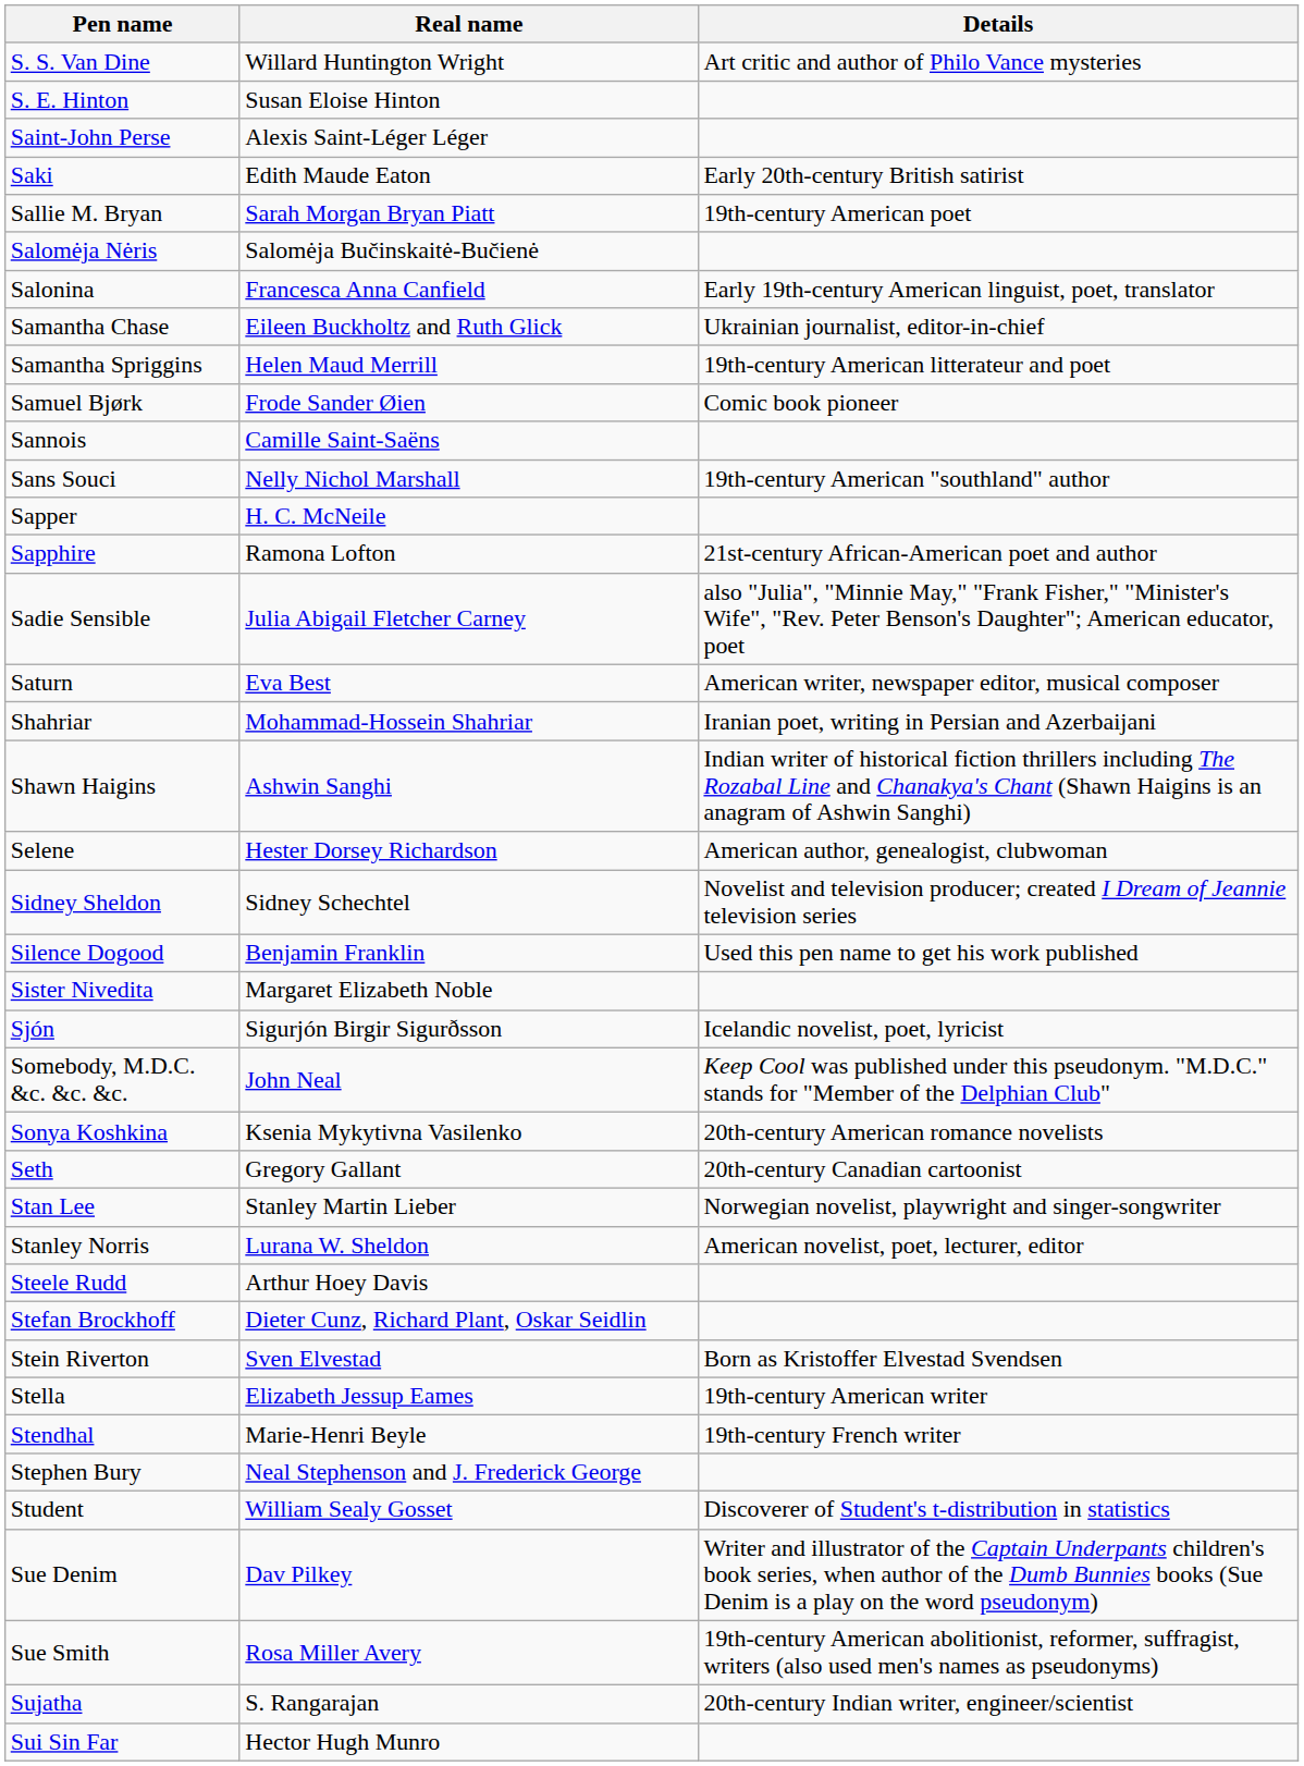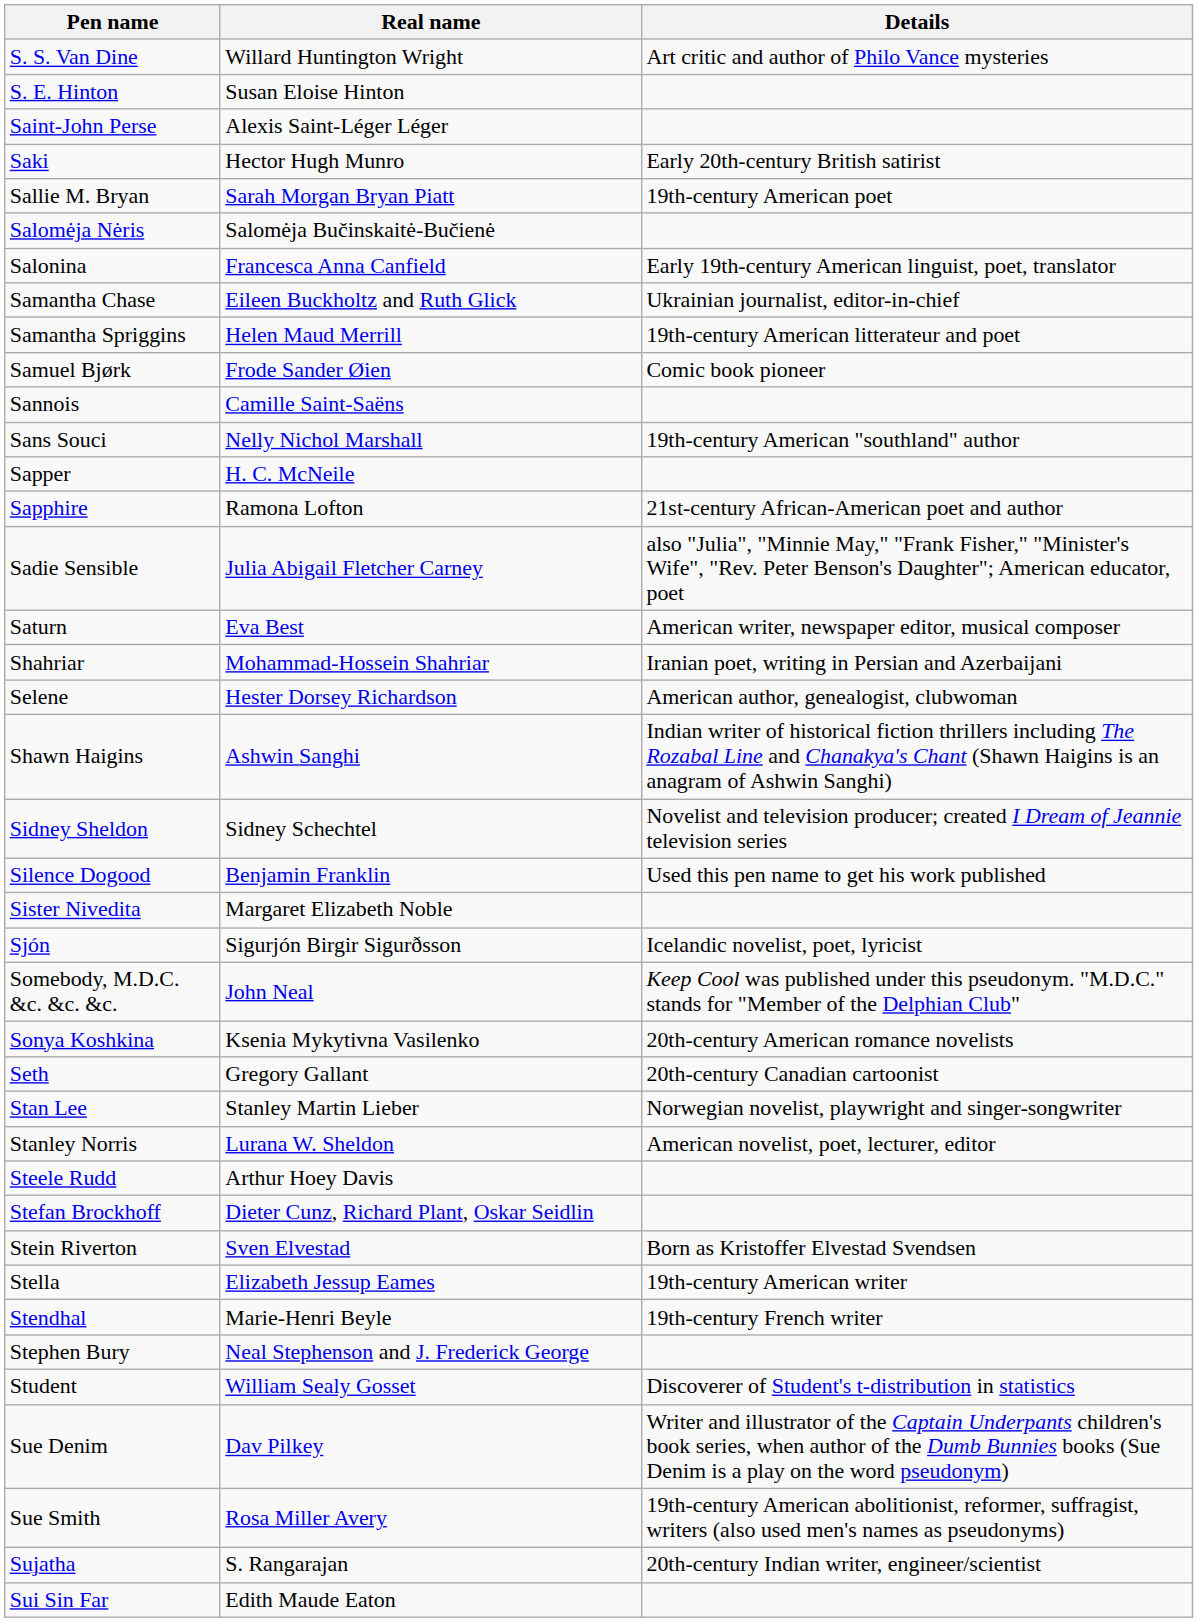Saki | Real name: Edith Maude Eaton -> Hector Hugh Munro
rows swapped: Selene <-> Shawn Haigins
Sui Sin Far | Real name: Hector Hugh Munro -> Edith Maude Eaton
